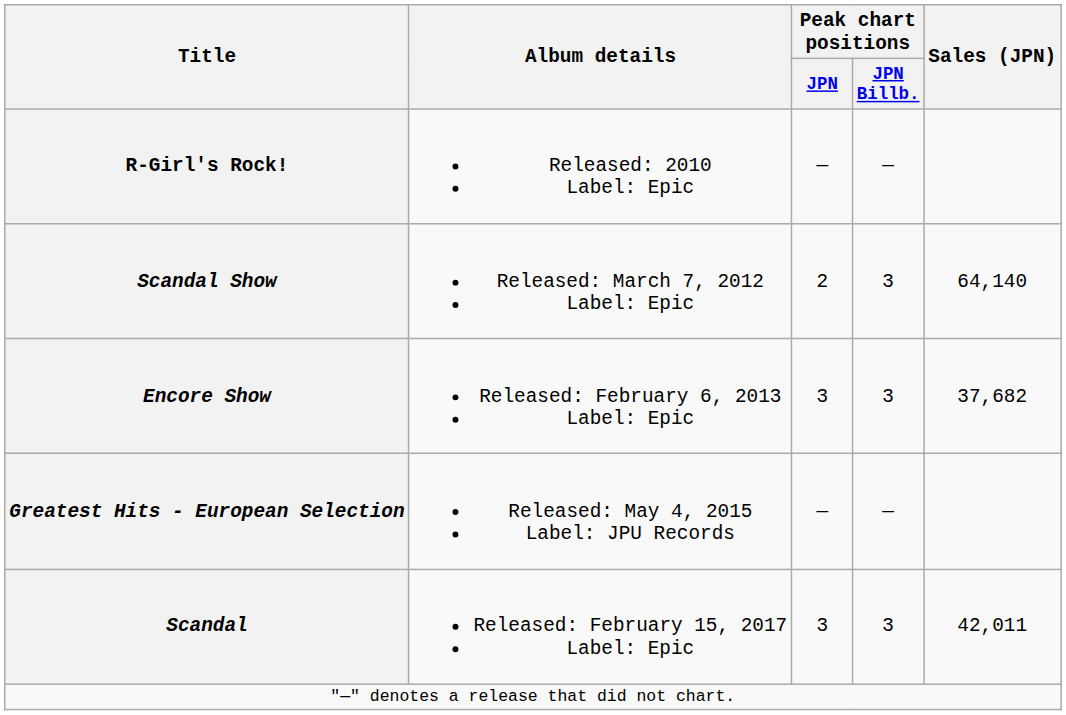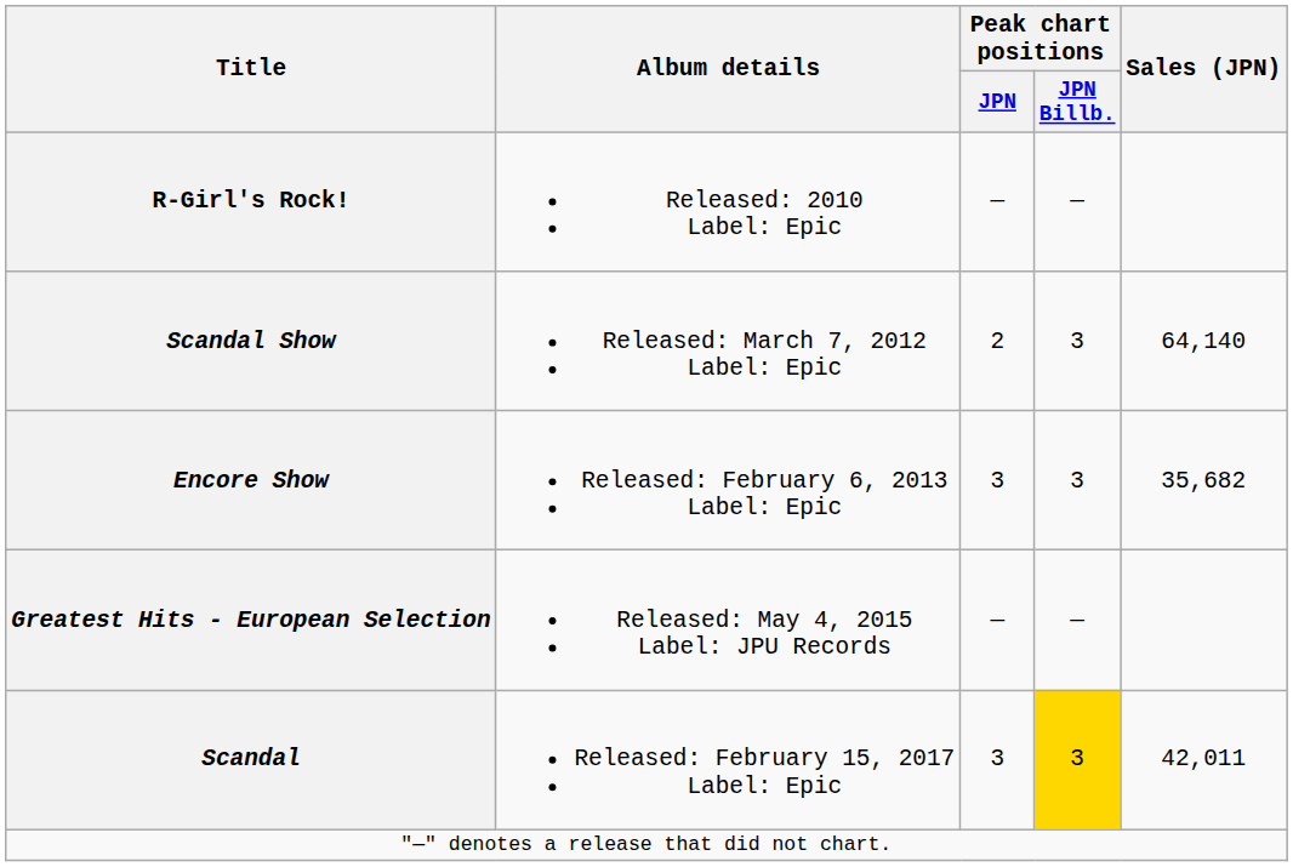Encore Show | Sales (JPN): 37,682 -> 35,682
Scandal | Peak chart positions / JPN Billb.: no background -> gold background
